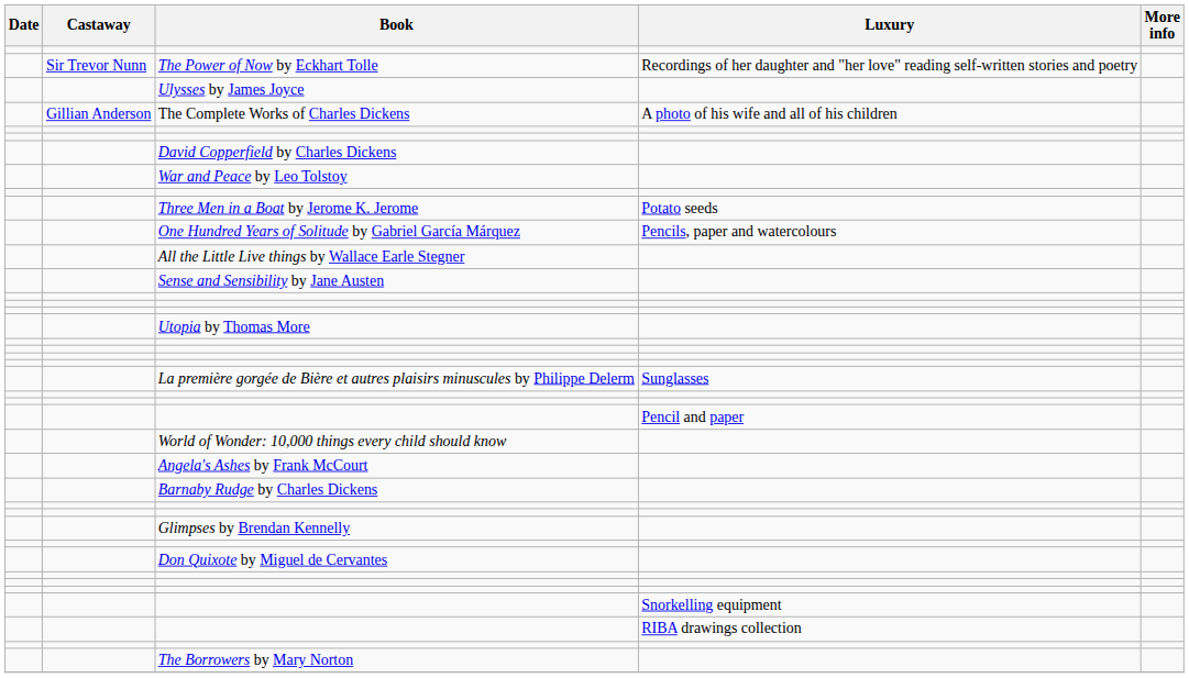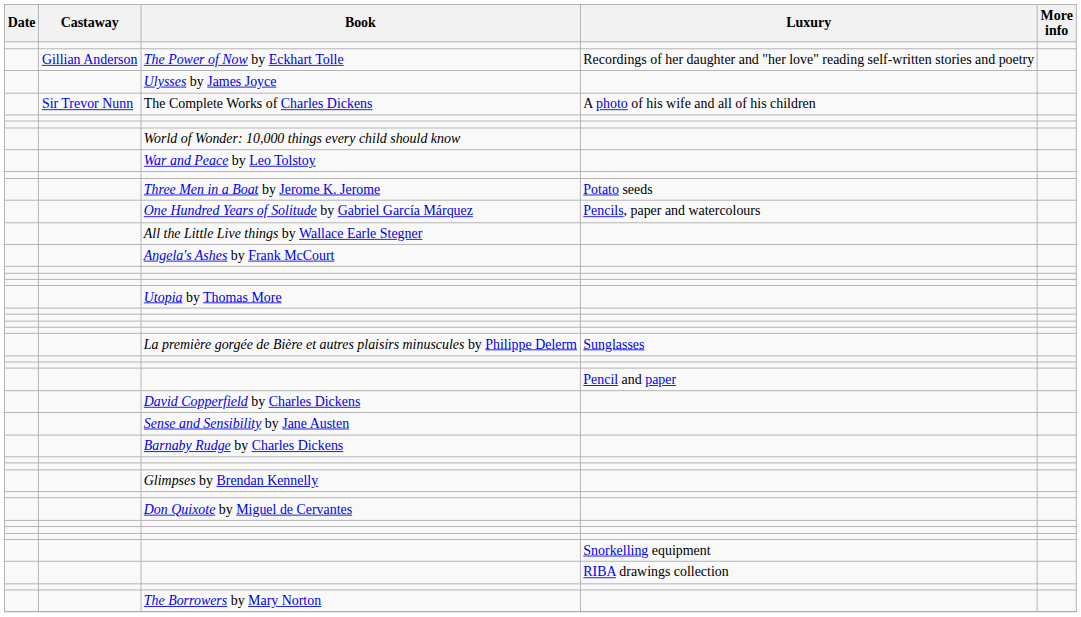The Power of Now by Eckhart Tolle | Castaway: Sir Trevor Nunn -> Gillian Anderson
The Complete Works of Charles Dickens | Castaway: Gillian Anderson -> Sir Trevor Nunn
rows swapped: World of Wonder: 10,000 things every child should know <-> David Copperfield by Charles Dickens
rows swapped: Sense and Sensibility by Jane Austen <-> Angela's Ashes by Frank McCourt
